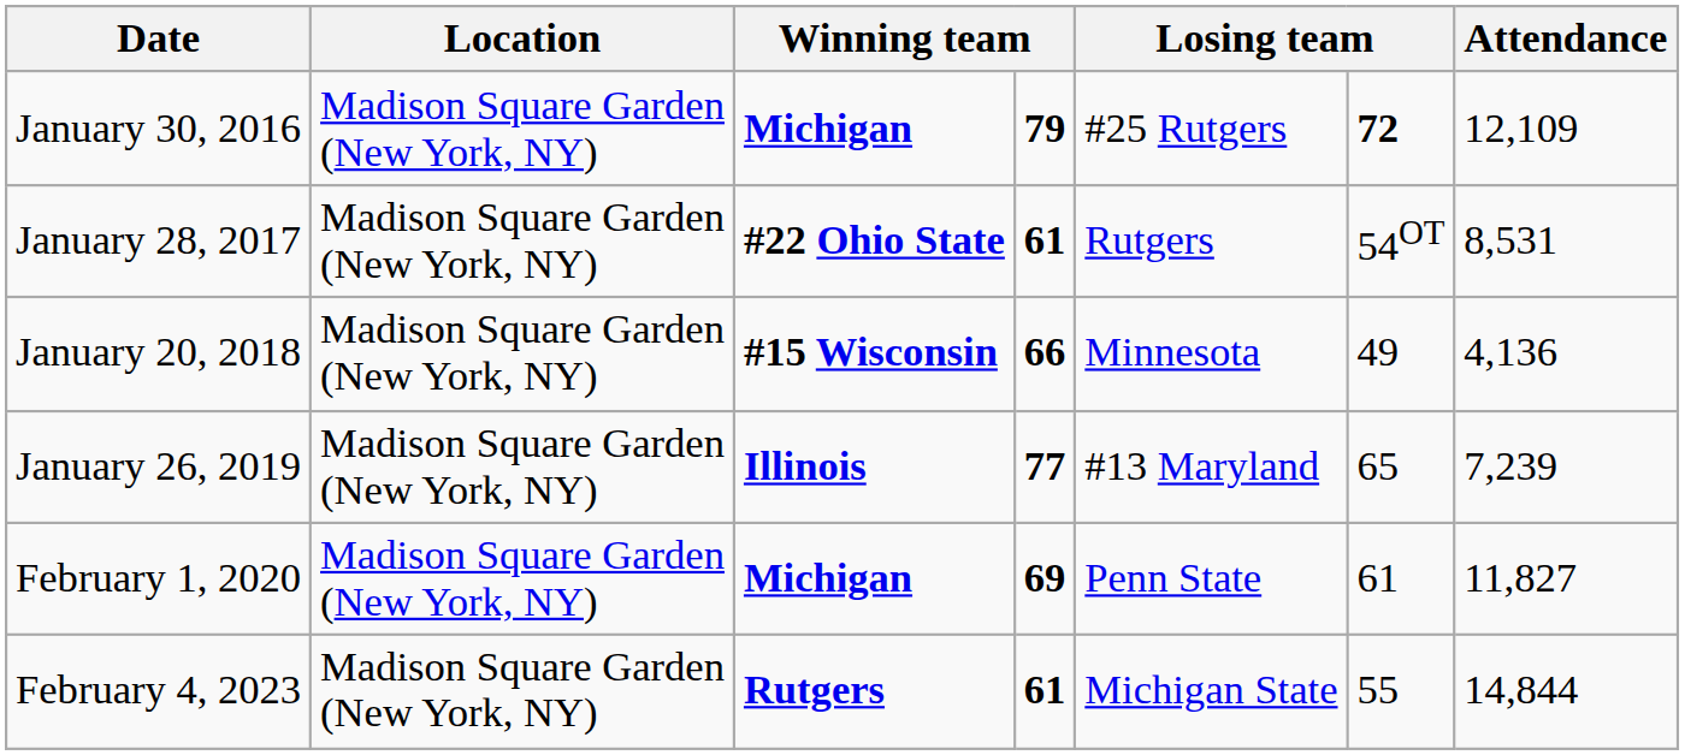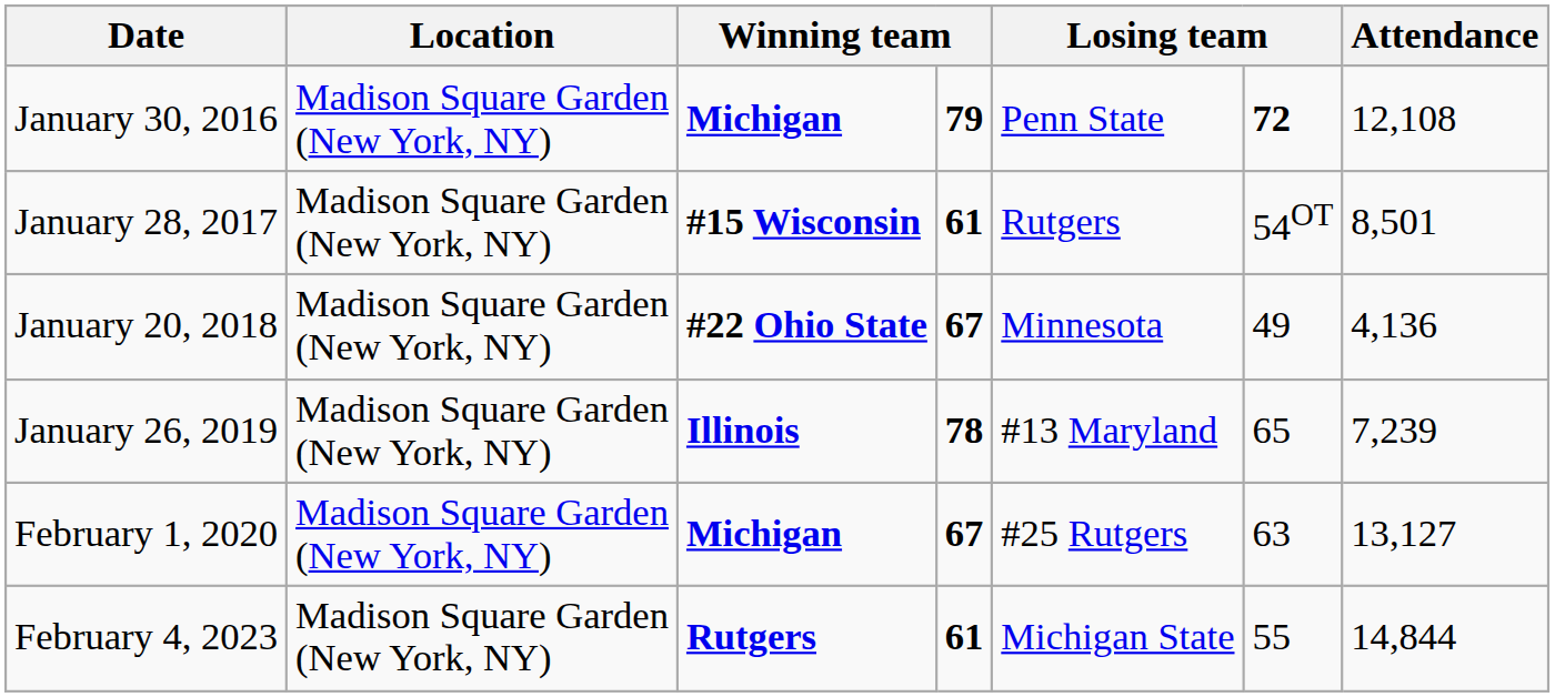January 30, 2016 | column 5: #25 Rutgers -> Penn State
January 30, 2016 | Attendance: 12,109 -> 12,108
January 28, 2017 | column 3: #22 Ohio State -> #15 Wisconsin
January 28, 2017 | Attendance: 8,531 -> 8,501
January 20, 2018 | column 3: #15 Wisconsin -> #22 Ohio State
January 20, 2018 | column 4: 66 -> 67
January 26, 2019 | column 4: 77 -> 78
February 1, 2020 | column 4: 69 -> 67
February 1, 2020 | column 5: Penn State -> #25 Rutgers
February 1, 2020 | column 6: 61 -> 63
February 1, 2020 | Attendance: 11,827 -> 13,127
